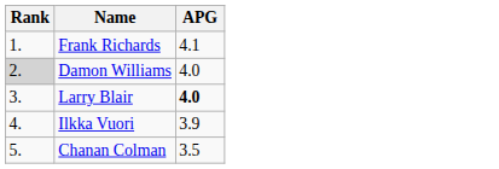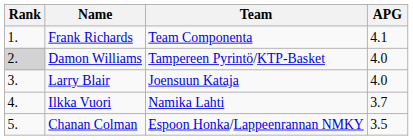+ column: Team | Team Componenta | Tampereen Pyrintö/KTP-Basket | Joensuun Kataja | Namika Lahti | Espoon Honka/Lappeenrannan NMKY
Larry Blair | APG: bold -> normal
Ilkka Vuori | APG: 3.9 -> 3.7
